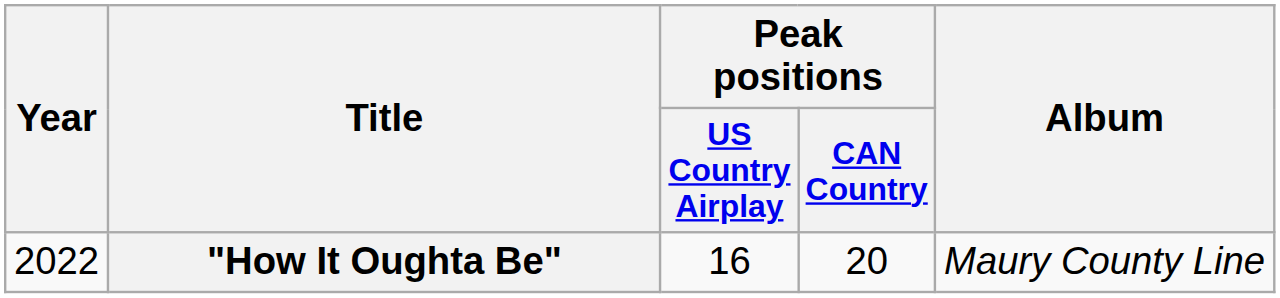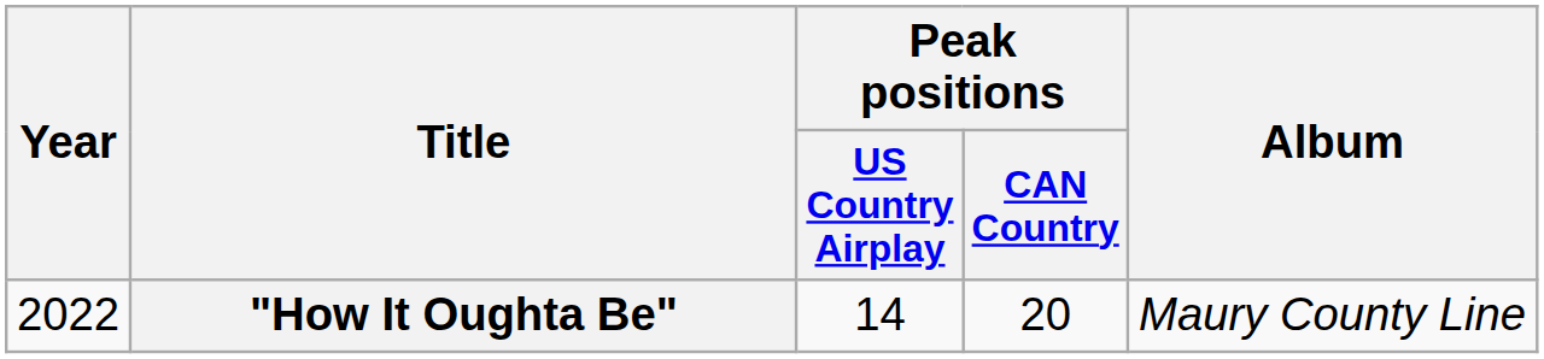"How It Oughta Be" | Peak positions / US Country Airplay: 16 -> 14
